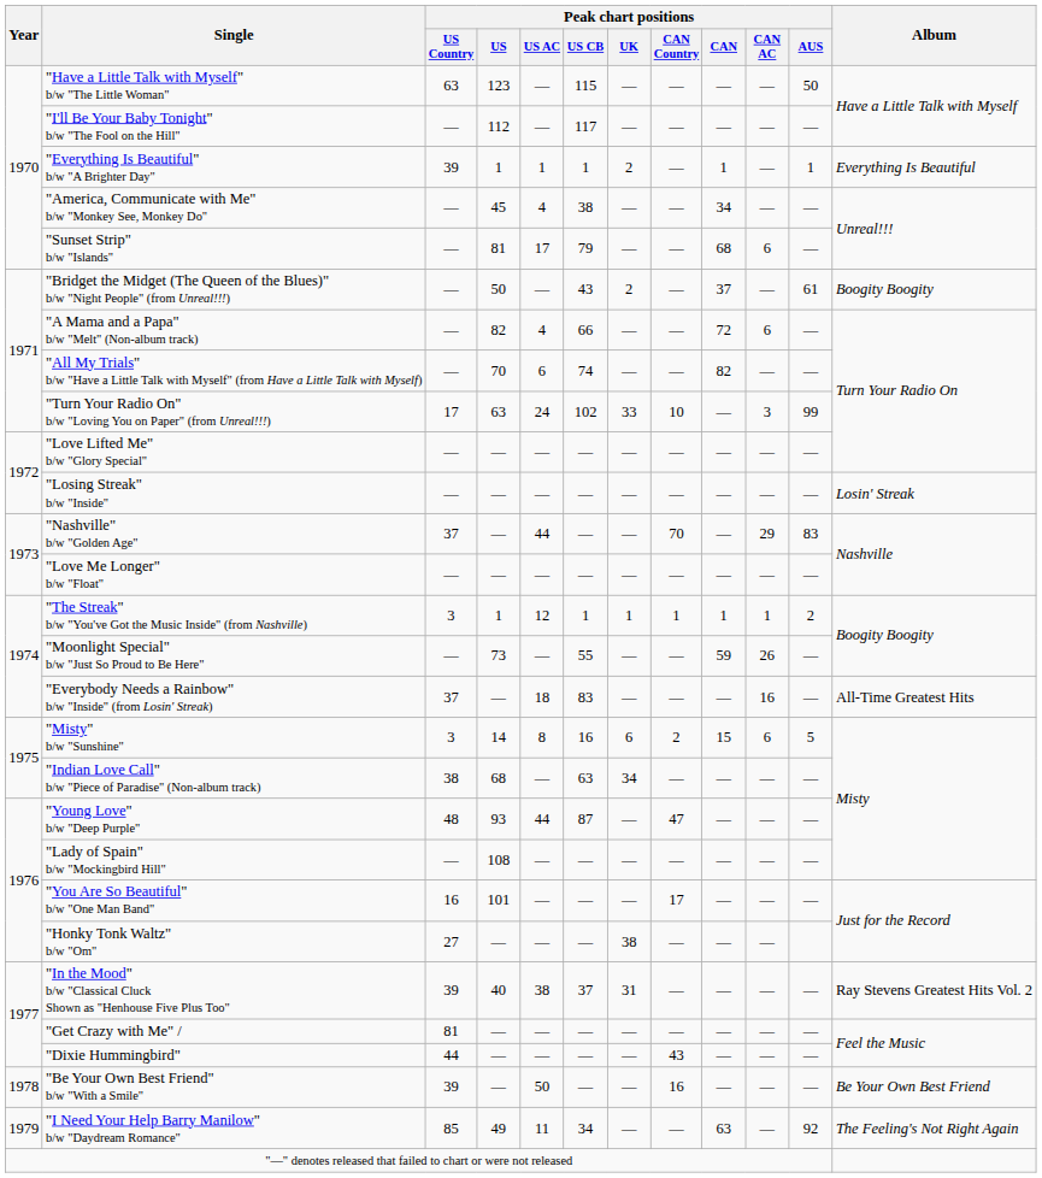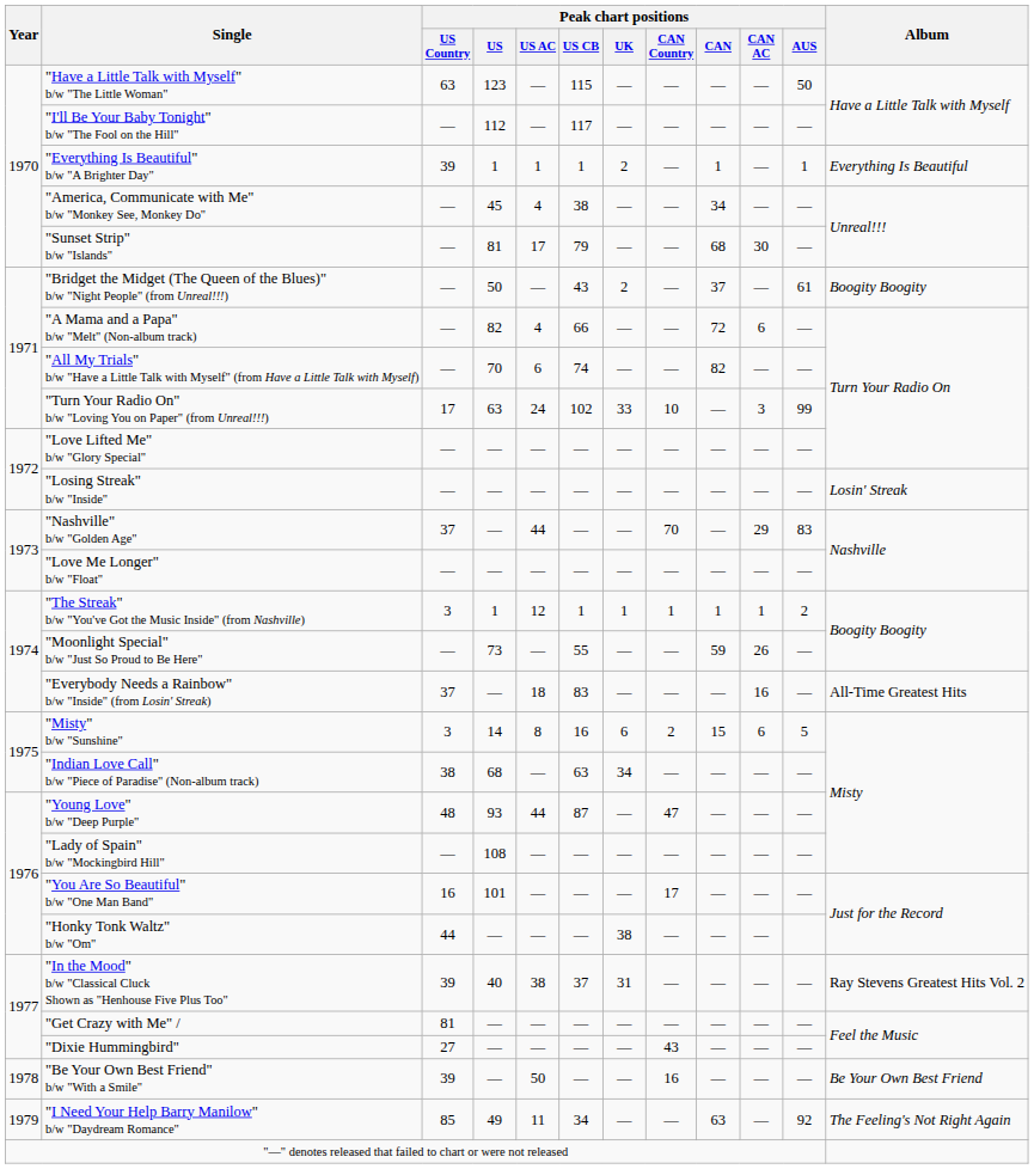"Sunset Strip" b/w "Islands" | Peak chart positions / CAN AC: 6 -> 30
"Honky Tonk Waltz" b/w "Om" | Peak chart positions / US Country: 27 -> 44
"Dixie Hummingbird" | Peak chart positions / US Country: 44 -> 27
